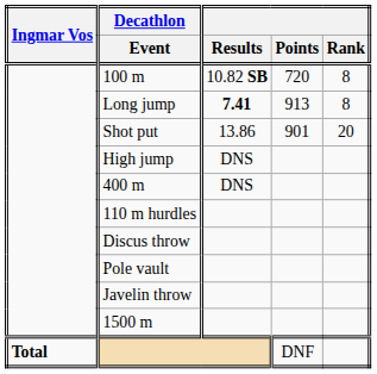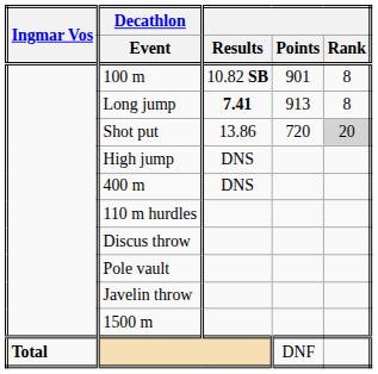100 m | Points: 720 -> 901
Shot put | Points: 901 -> 720
Shot put | Rank: no background -> lightgrey background
